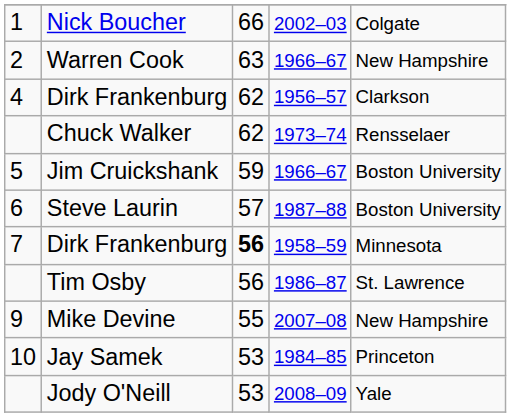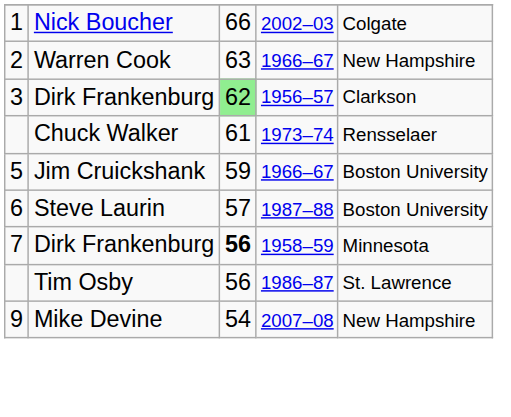Dirk Frankenburg / 1956–57 | column 1: 4 -> 3
Dirk Frankenburg / 1956–57 | column 3: no background -> lightgreen background
Chuck Walker | column 3: 62 -> 61
Mike Devine | column 3: 55 -> 54
- row: 10 | Jay Samek | 53 | 1984–85 | Princeton
- row: Jody O'Neill | 53 | 2008–09 | Yale
